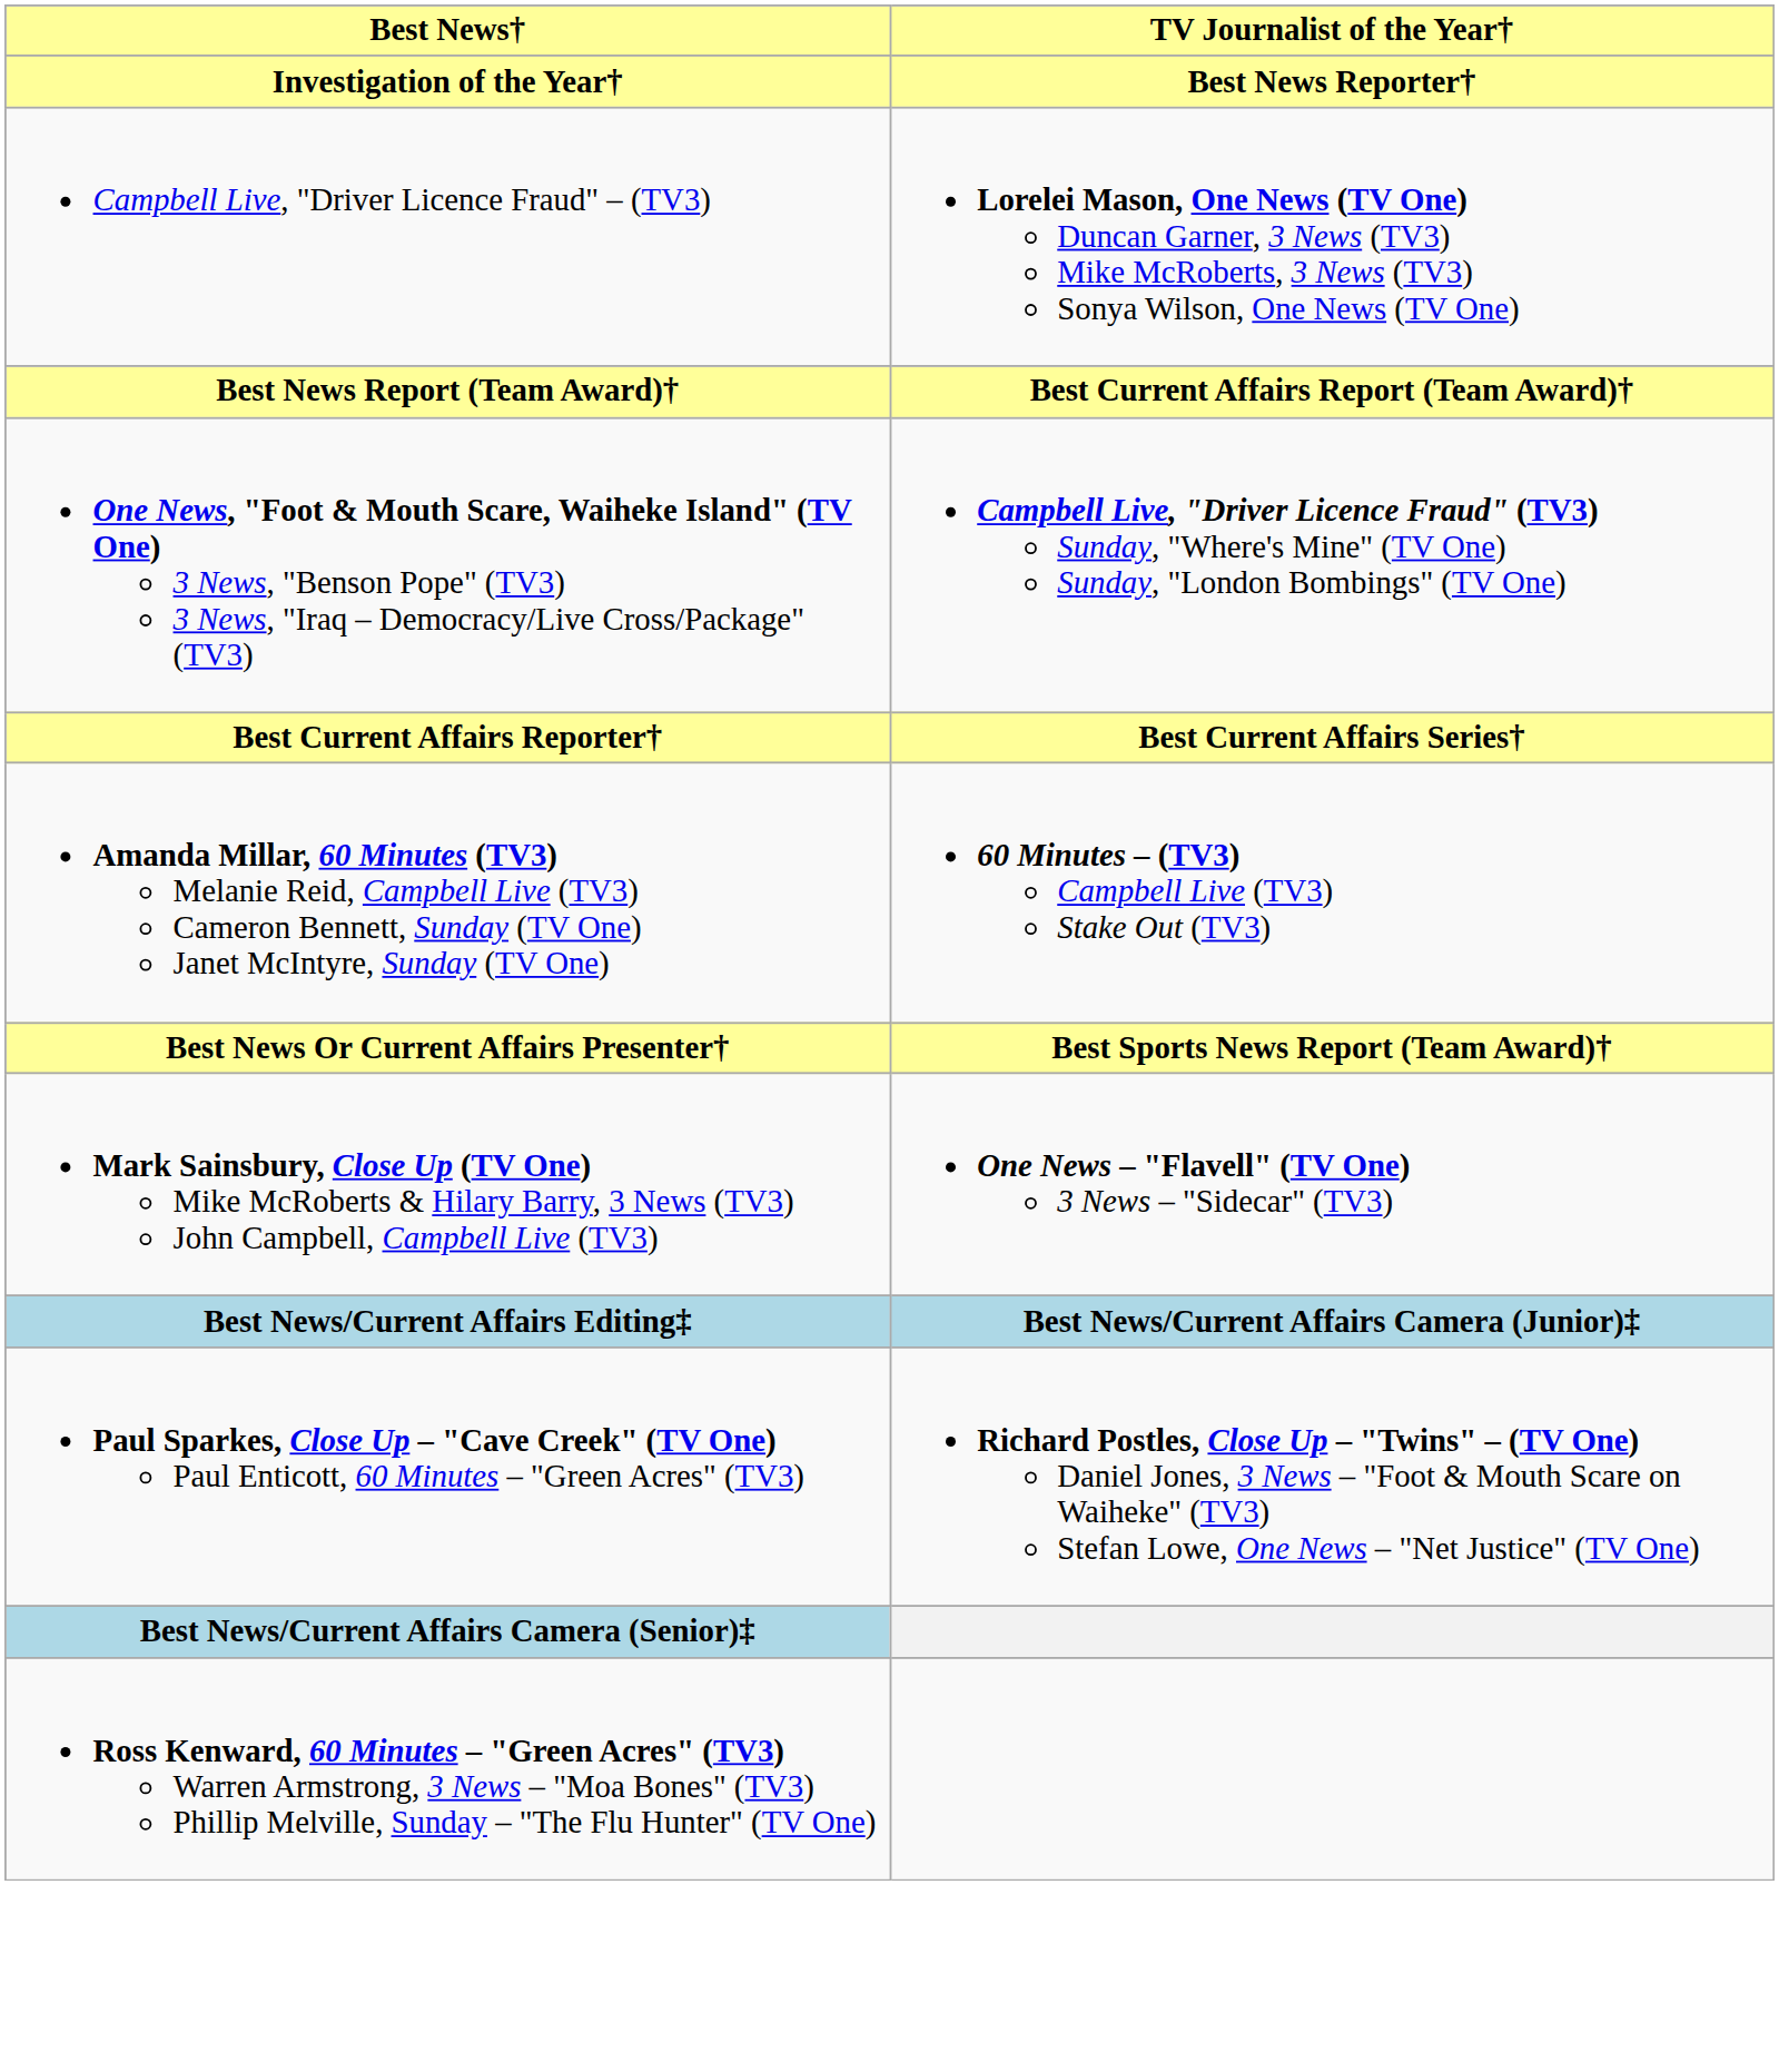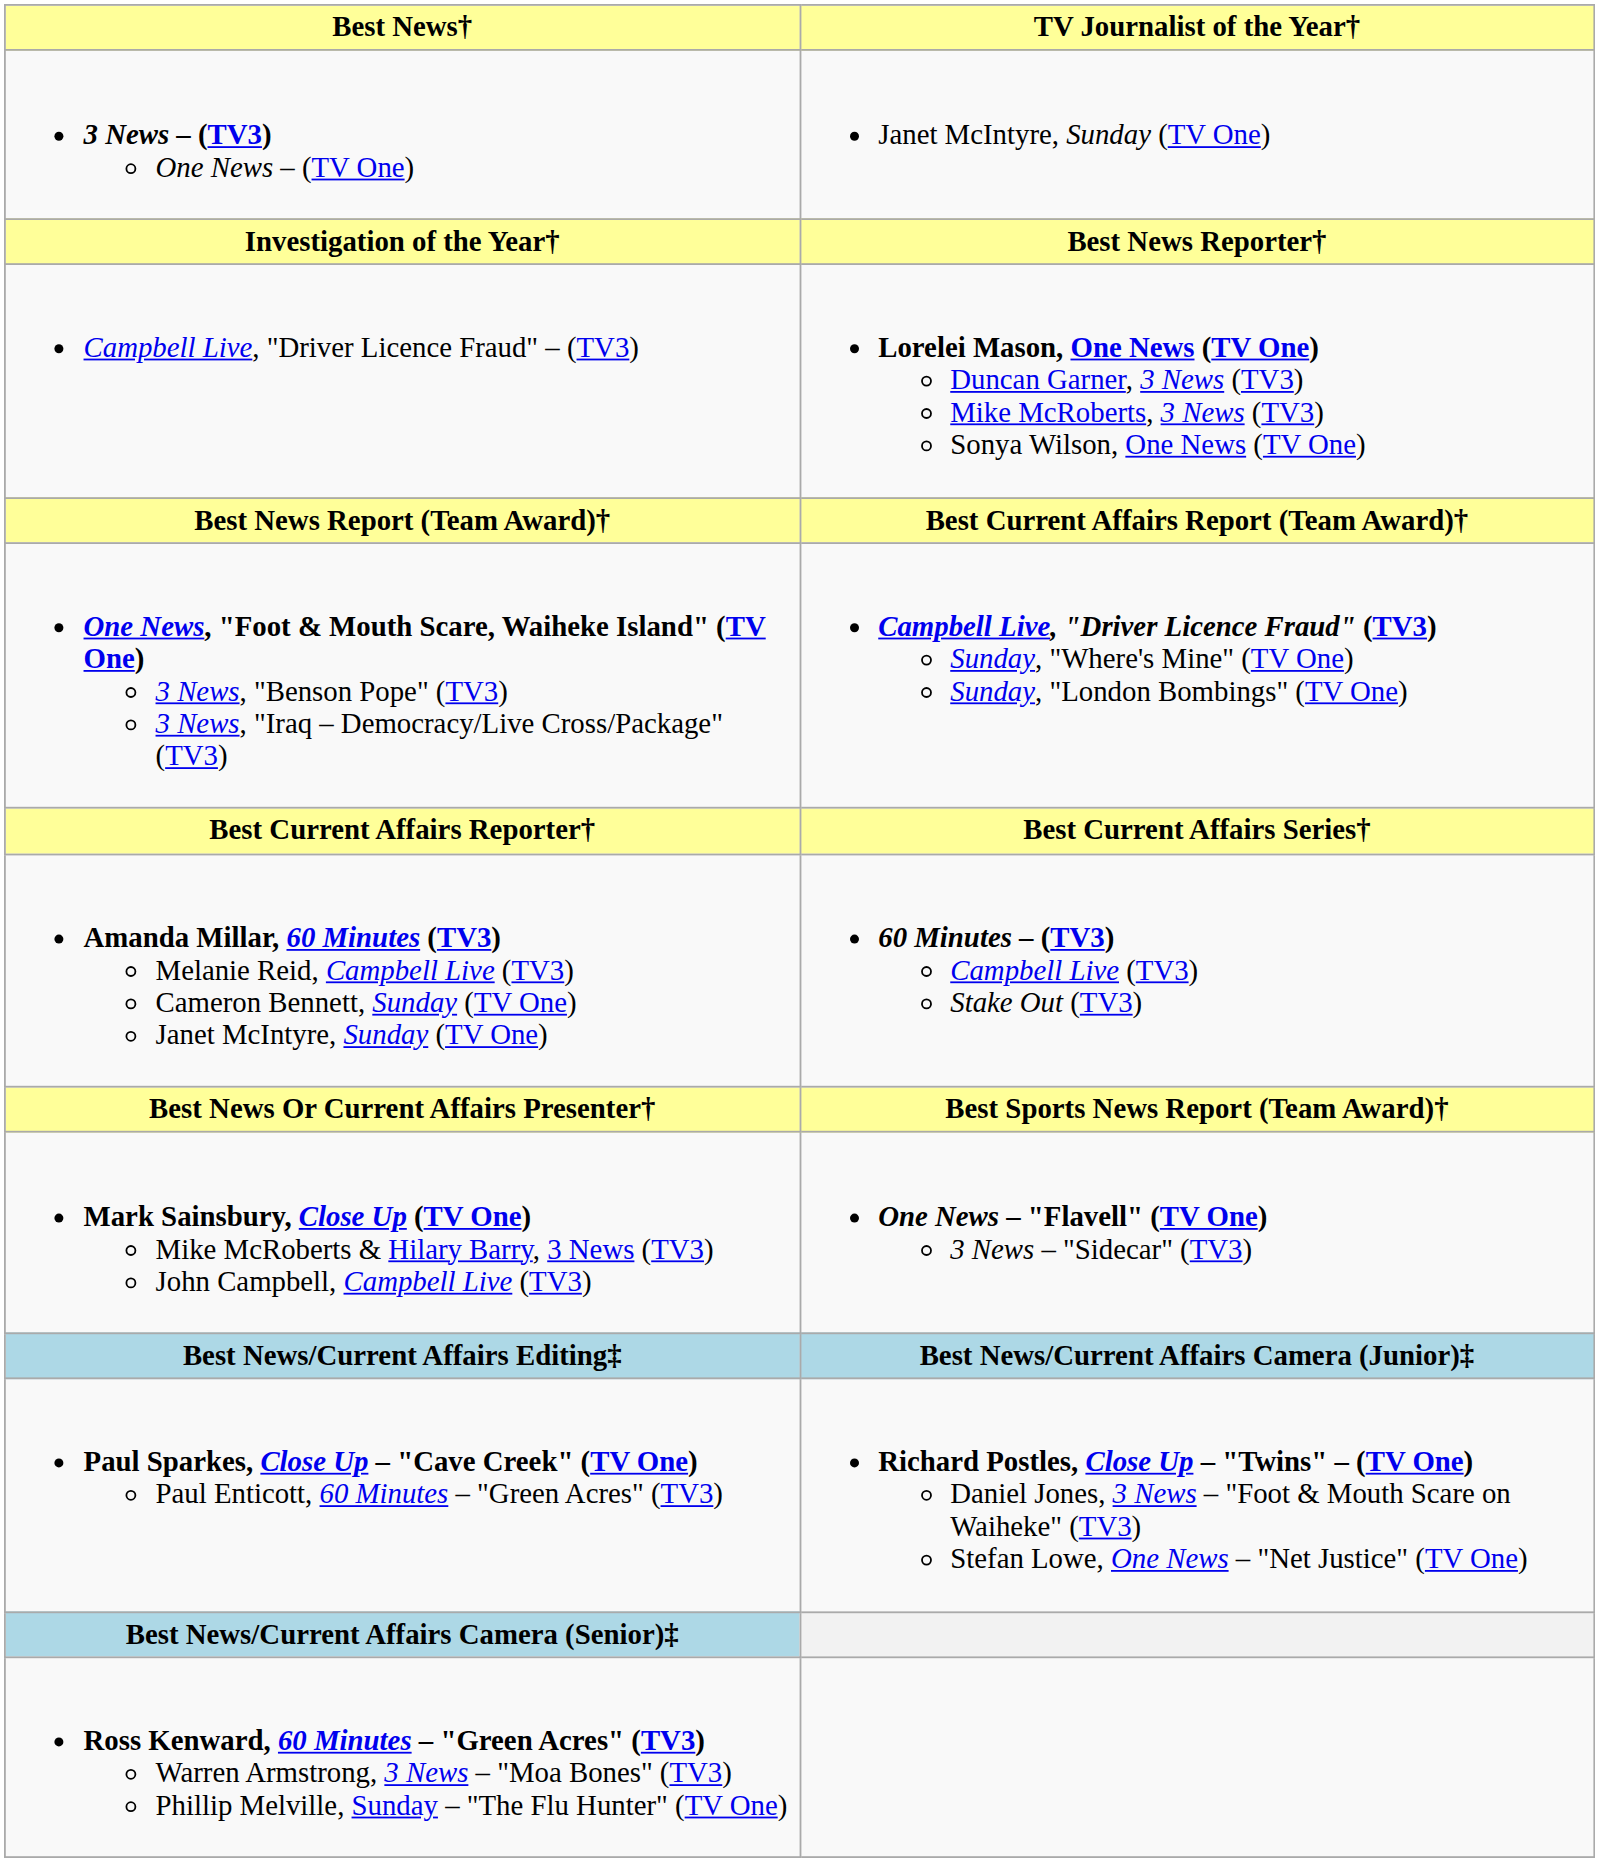+ row: 3 News – (TV3) One News – (TV One) | Janet McIntyre, Sunday (TV One)
